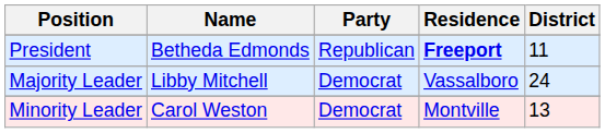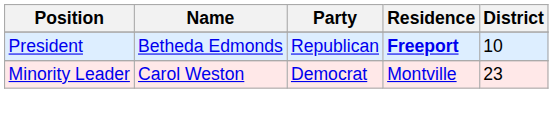President | District: 11 -> 10
- row: Majority Leader | Libby Mitchell | Democrat | Vassalboro | 24
Minority Leader | District: 13 -> 23
